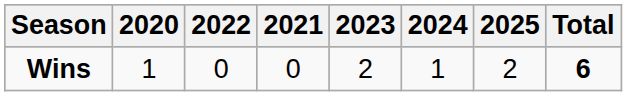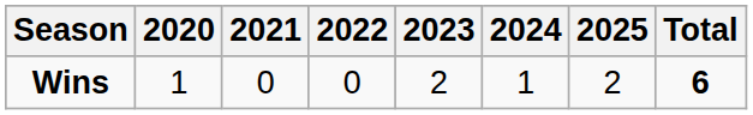columns swapped: 2021 <-> 2022
